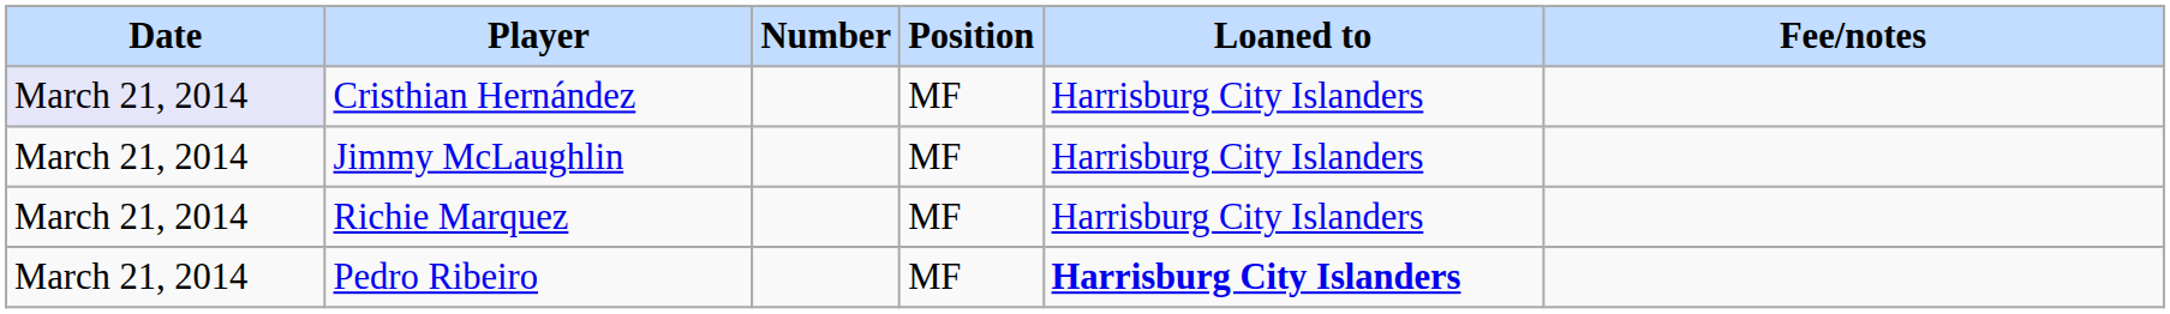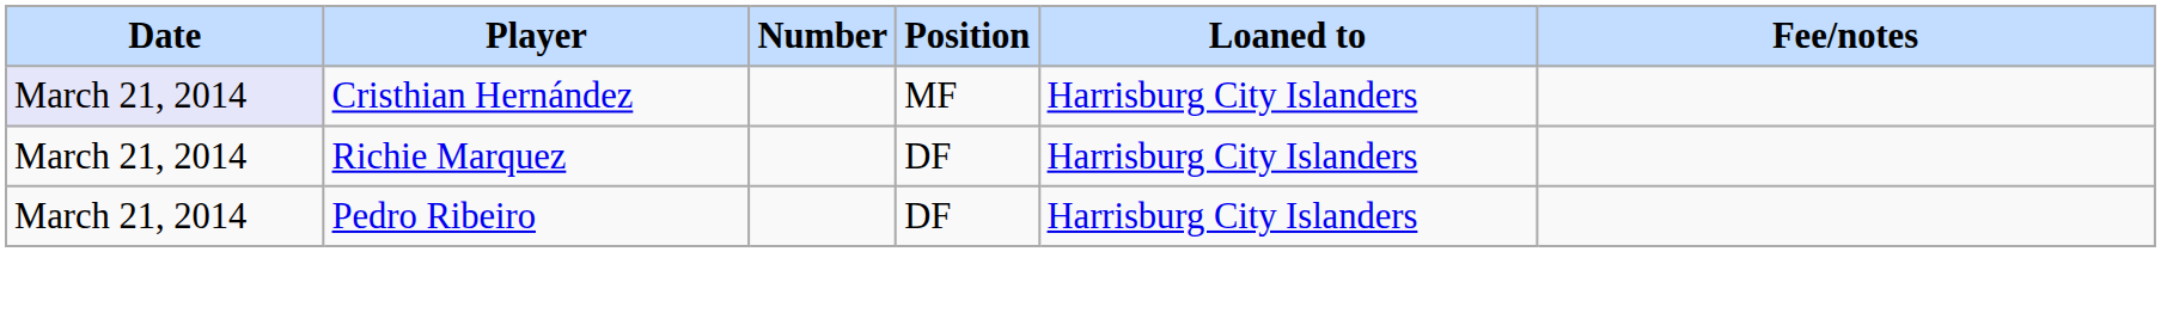- row: March 21, 2014 | Jimmy McLaughlin | MF | Harrisburg City Islanders
Richie Marquez | Position: MF -> DF
Pedro Ribeiro | Position: MF -> DF
Pedro Ribeiro | Loaned to: bold -> normal
